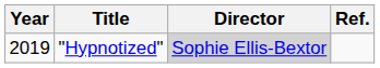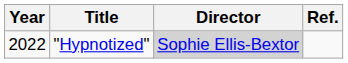"Hypnotized" | Year: 2019 -> 2022
